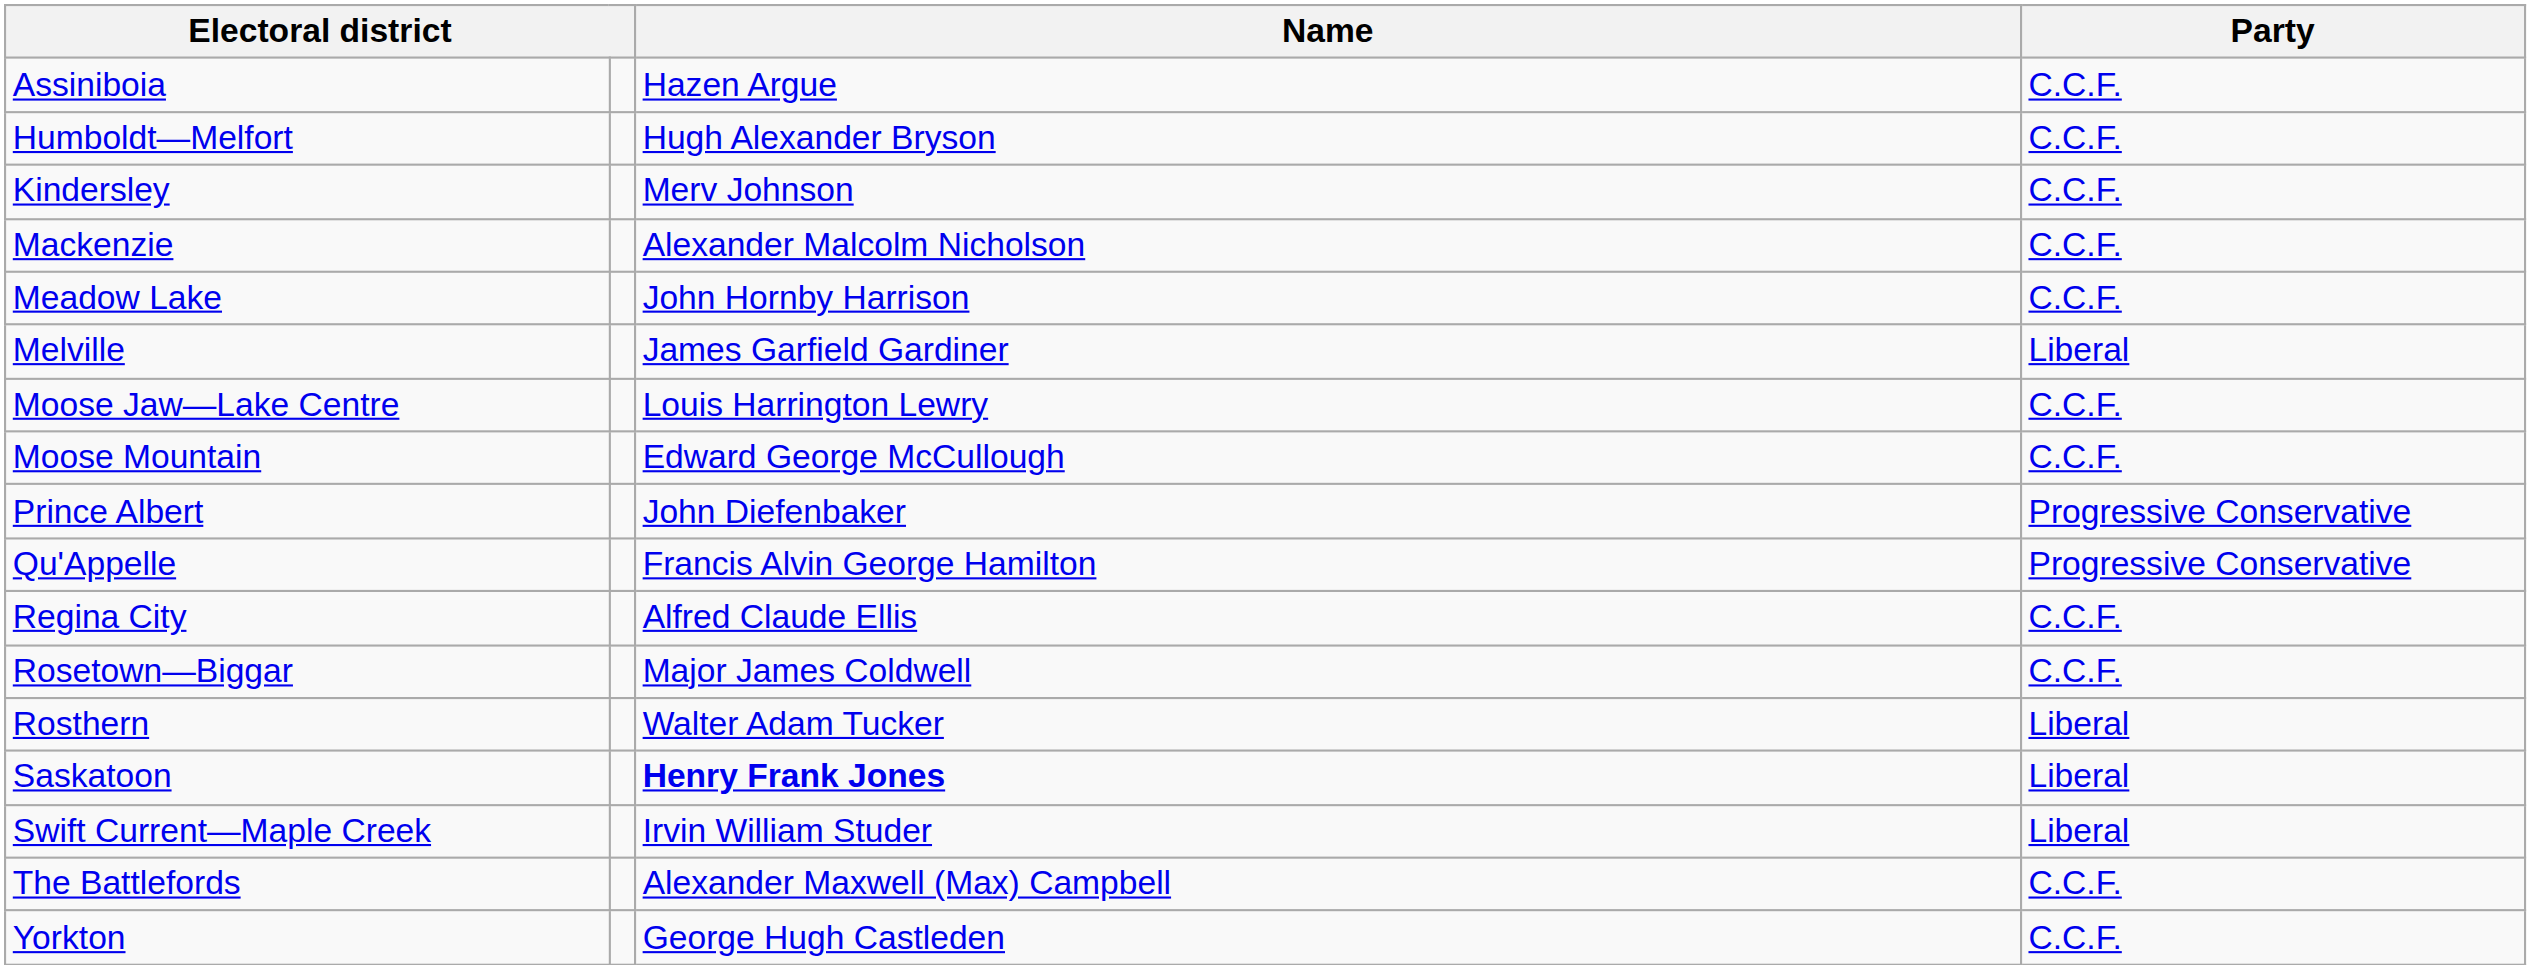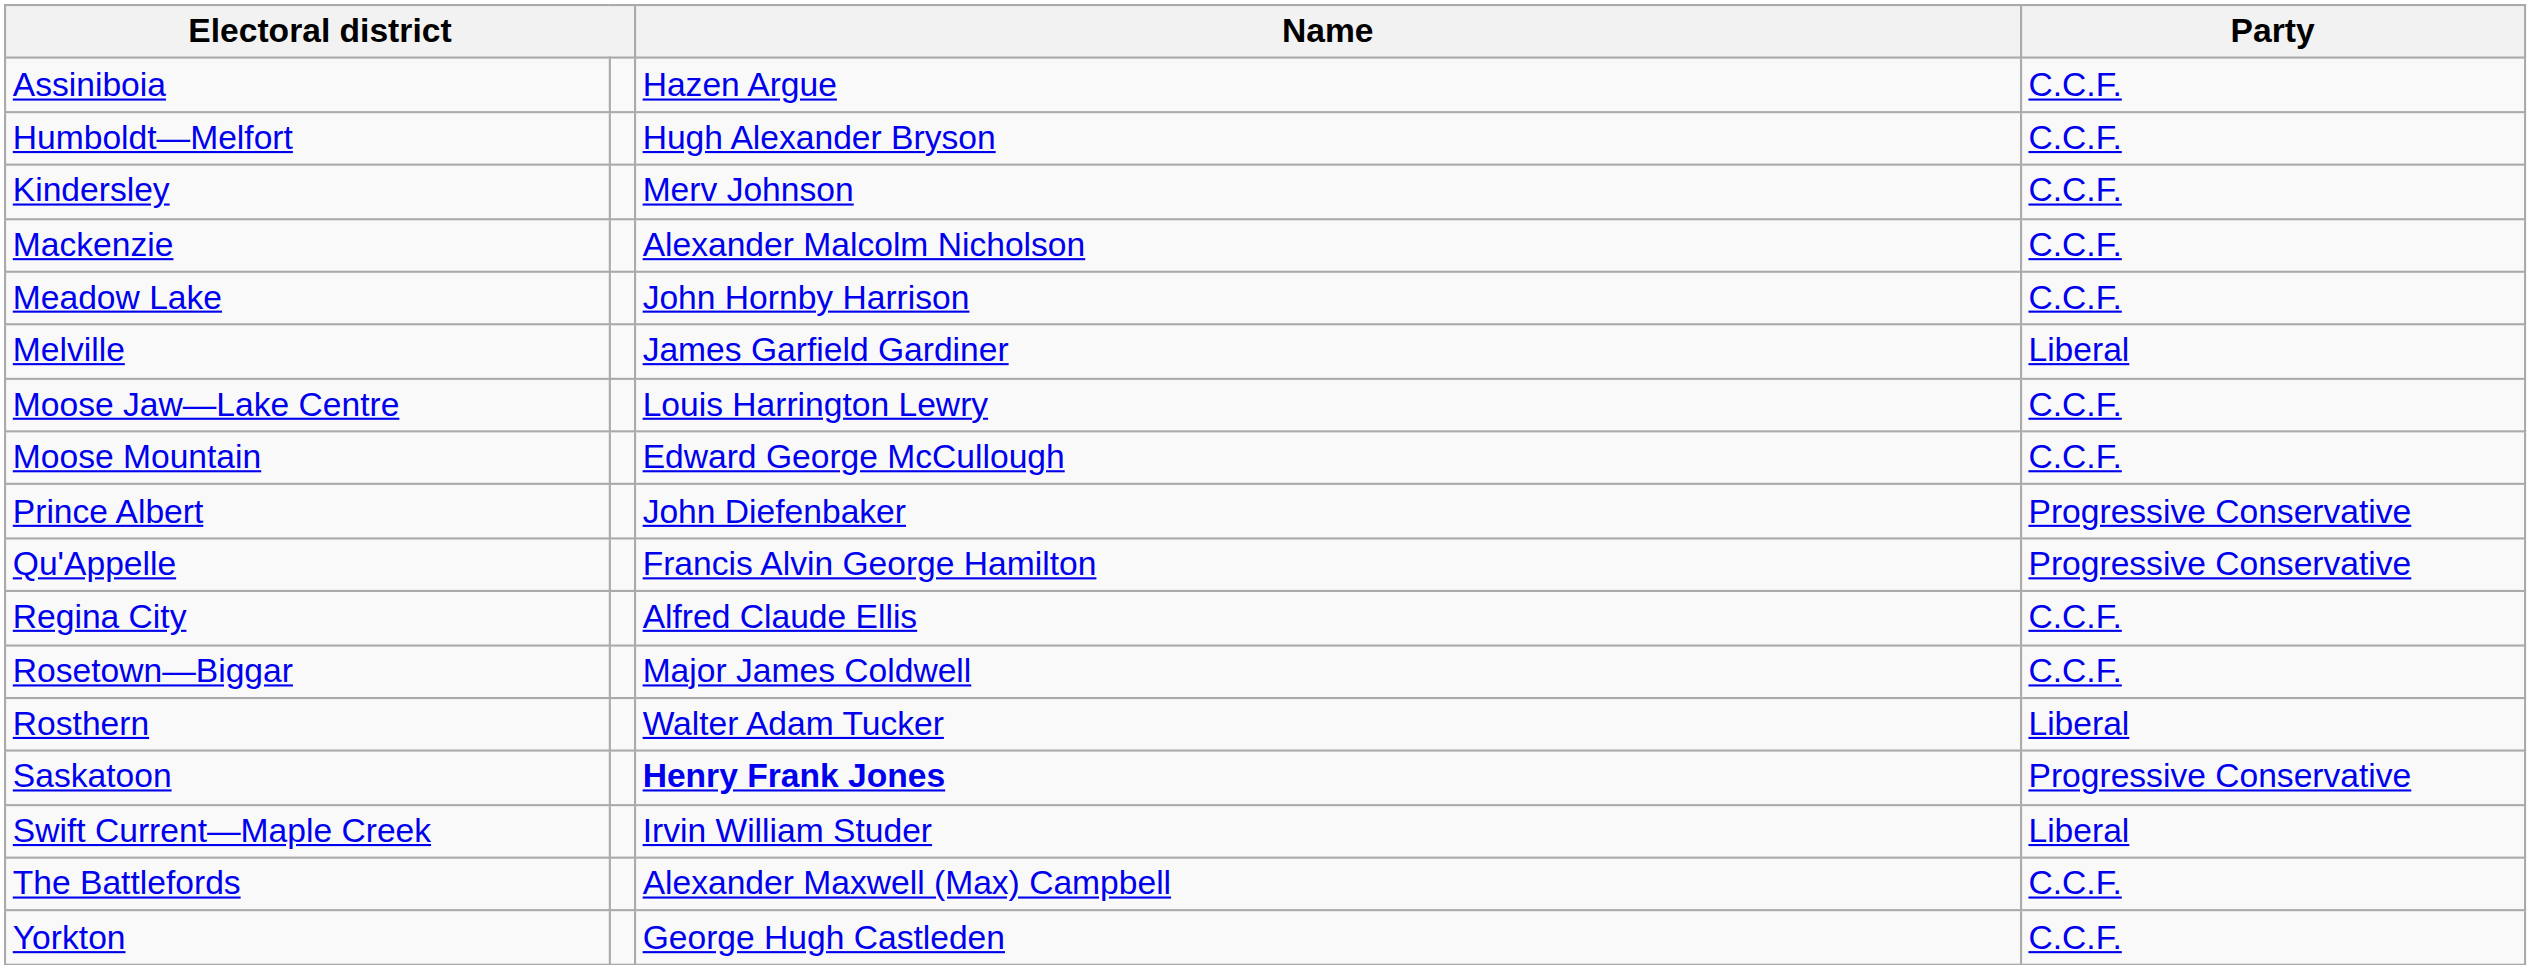Saskatoon | Party: Liberal -> Progressive Conservative
